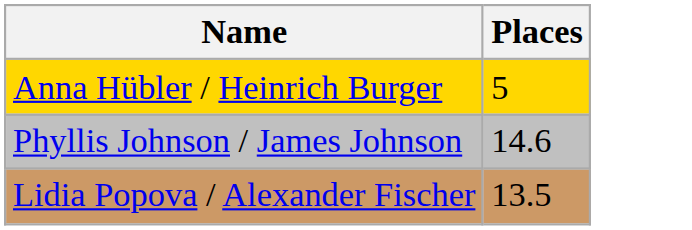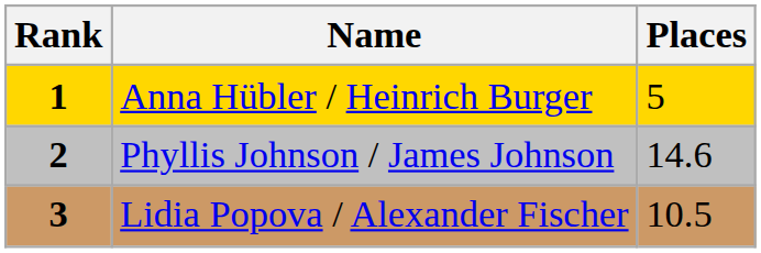+ column: Rank | 1 | 2 | 3
Lidia Popova / Alexander Fischer | Places: 13.5 -> 10.5
